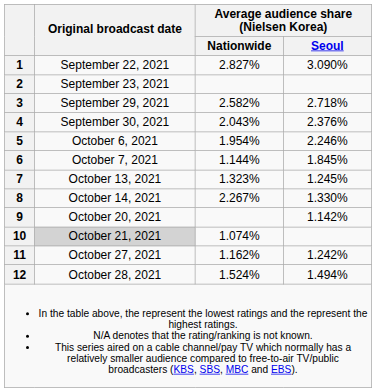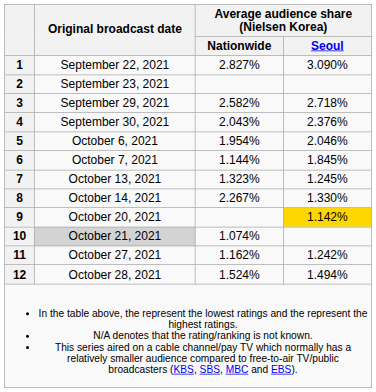5 | Average audience share (Nielsen Korea) / Seoul: 2.246% -> 2.046%
9 | Average audience share (Nielsen Korea) / Seoul: no background -> gold background
